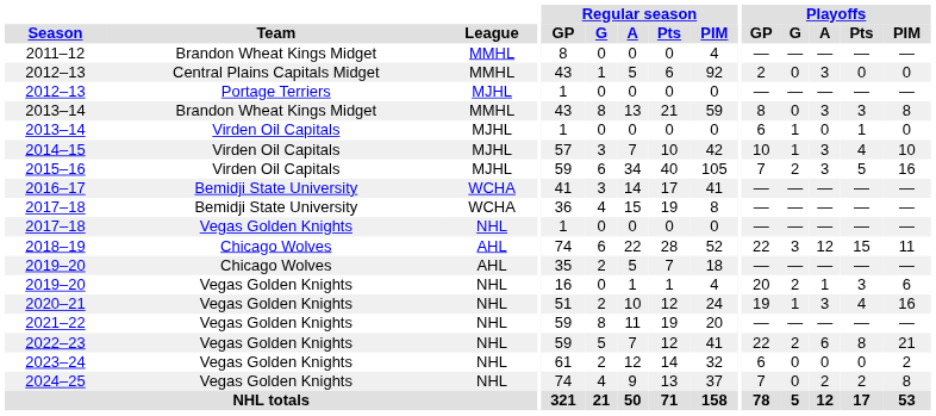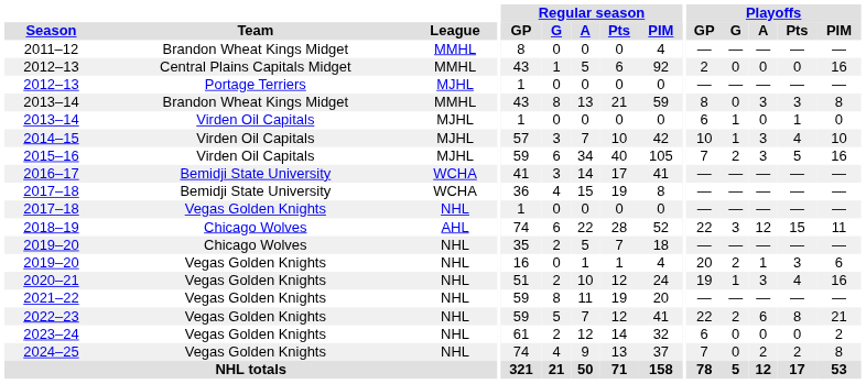2012–13 / Central Plains Capitals Midget | Playoffs / A: 3 -> 0
2012–13 / Central Plains Capitals Midget | Playoffs / PIM: 0 -> 16
2019–20 / Chicago Wolves | League: AHL -> NHL
